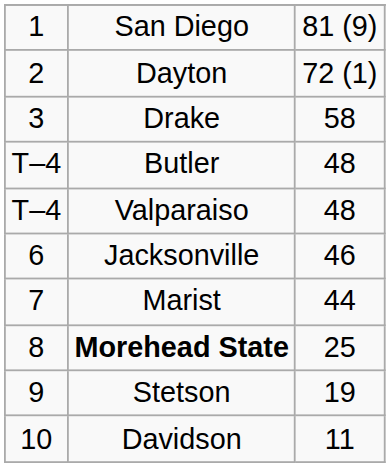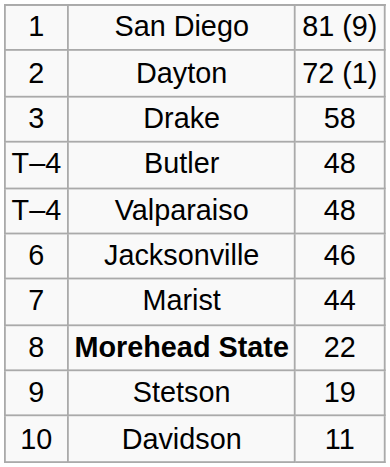Morehead State | column 3: 25 -> 22
